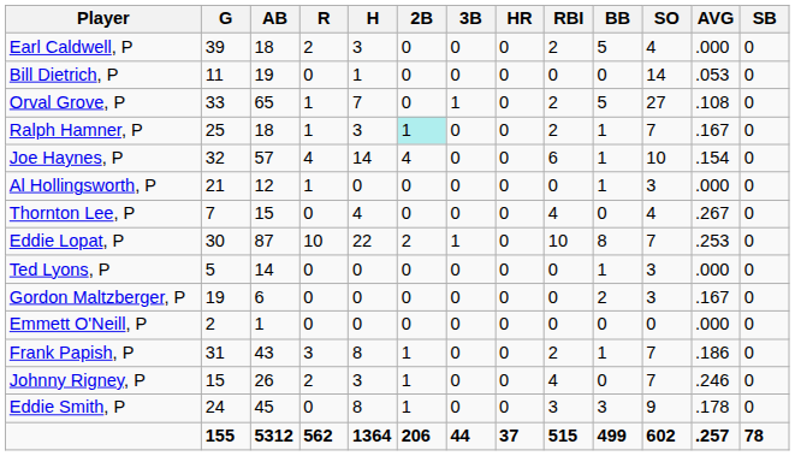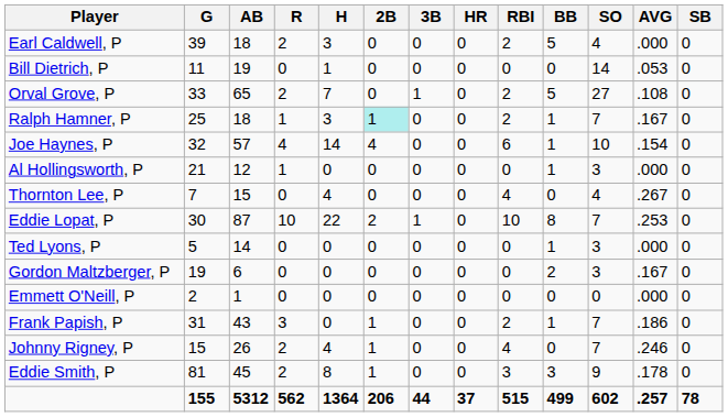Orval Grove, P | R: 1 -> 2
Frank Papish, P | H: 8 -> 0
Johnny Rigney, P | H: 3 -> 4
Eddie Smith, P | G: 24 -> 81
Eddie Smith, P | R: 0 -> 2
